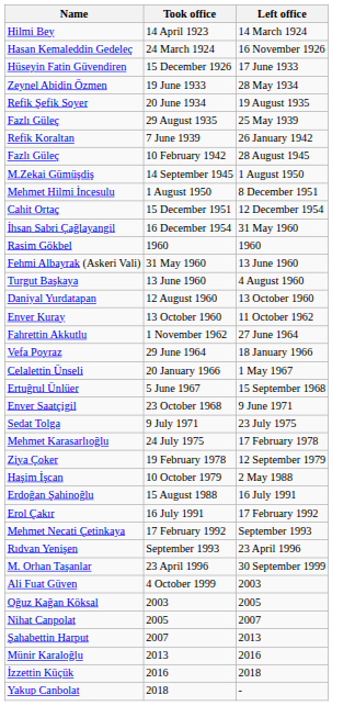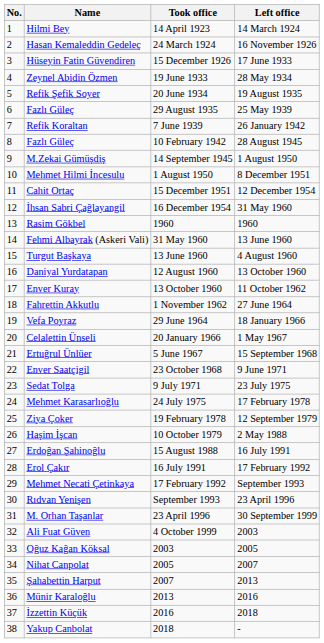+ column: No. | 1 | 2 | 3 | 4 | 5 | 6 | 7 | 8 | 9 | 10 | 11 | 12 | 13 | 14 | 15 | 16 | 17 | 18 | 19 | 20 | 21 | 22 | 23 | 24 | 25 | 26 | 27 | 28 | 29 | 30 | 31 | 32 | 33 | 34 | 35 | 36 | 37 | 38
